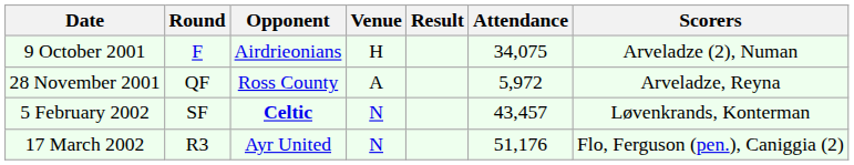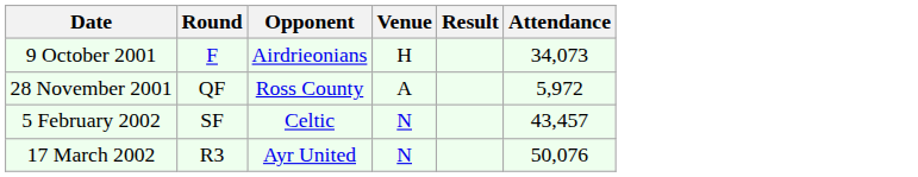- column: Scorers | Arveladze (2), Numan | Arveladze, Reyna | Løvenkrands, Konterman | Flo, Ferguson (pen.), Caniggia (2)
9 October 2001 | Attendance: 34,075 -> 34,073
5 February 2002 | Opponent: bold -> normal
17 March 2002 | Attendance: 51,176 -> 50,076
